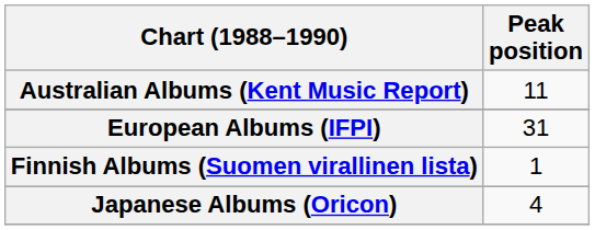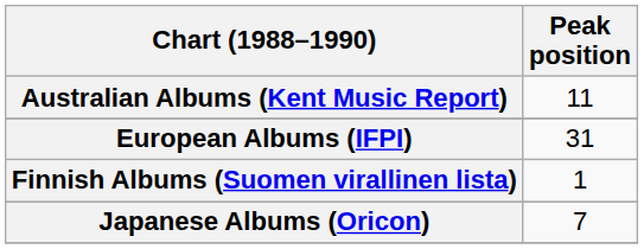Japanese Albums (Oricon) | Peak position: 4 -> 7
